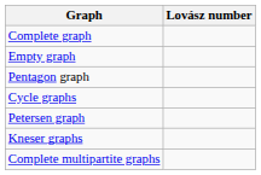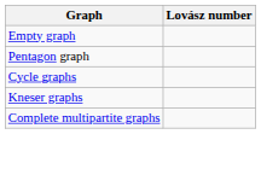- row: Complete graph
- row: Petersen graph
